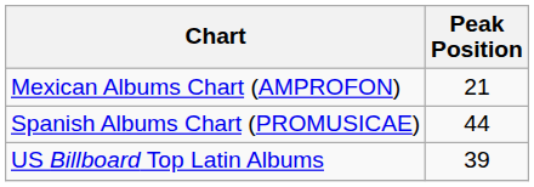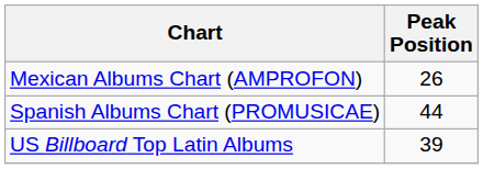Mexican Albums Chart (AMPROFON) | Peak Position: 21 -> 26
